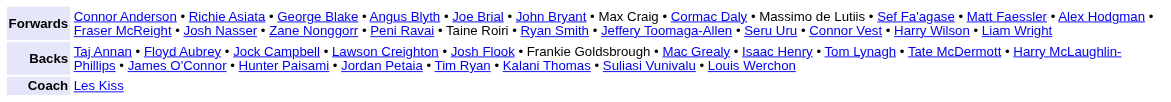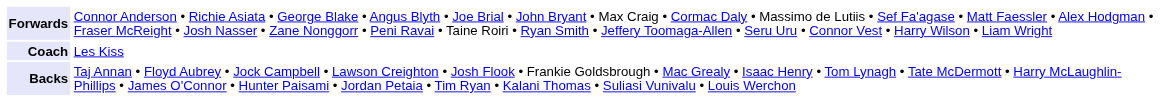rows swapped: Backs <-> Coach
